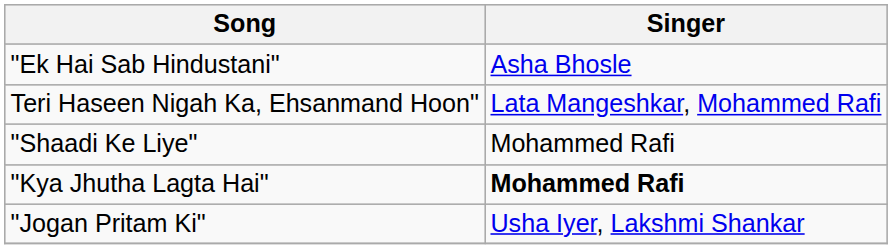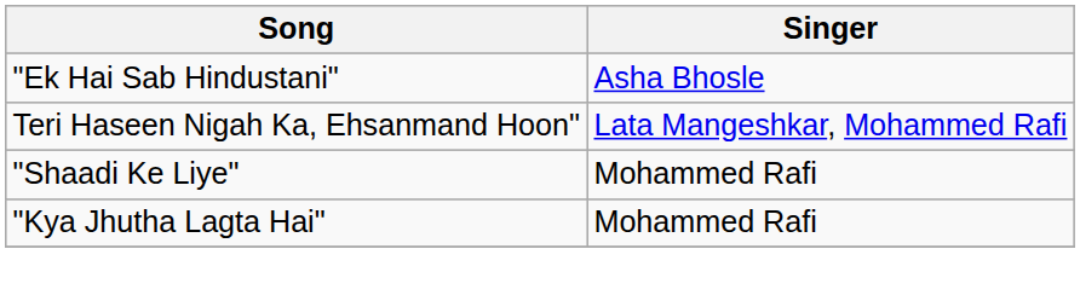"Kya Jhutha Lagta Hai" | Singer: bold -> normal
- row: "Jogan Pritam Ki" | Usha Iyer, Lakshmi Shankar
